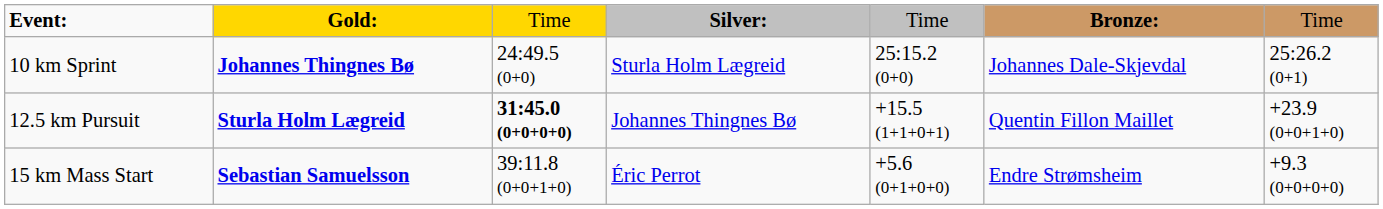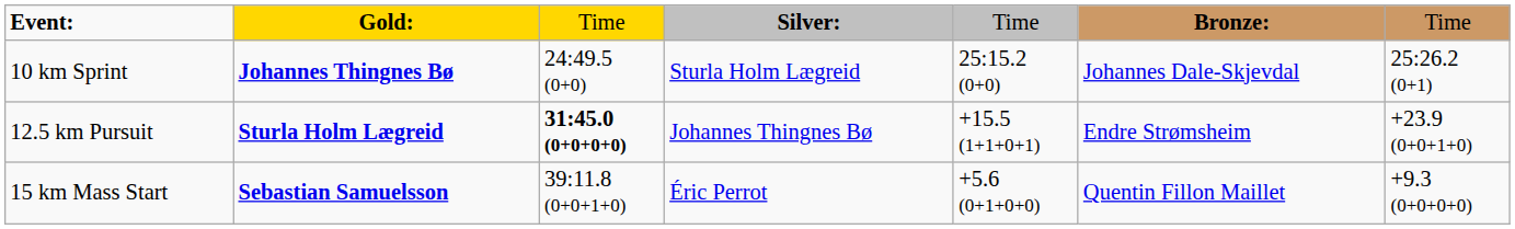12.5 km Pursuit | column 6: Quentin Fillon Maillet -> Endre Strømsheim
15 km Mass Start | column 6: Endre Strømsheim -> Quentin Fillon Maillet
